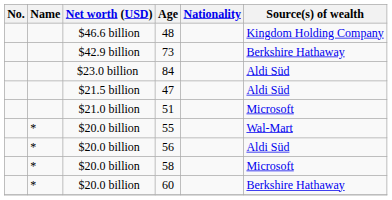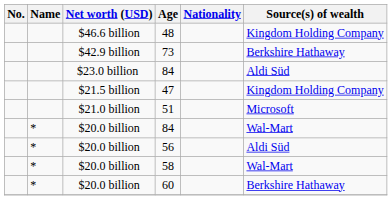47 | Source(s) of wealth: Aldi Süd -> Kingdom Holding Company
- row: * | $20.0 billion | 55 | Wal-Mart
+ row: * | $20.0 billion | 84 | Wal-Mart
58 | Source(s) of wealth: Microsoft -> Wal-Mart
